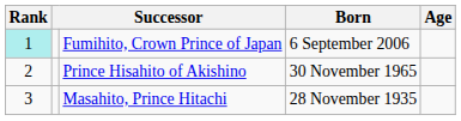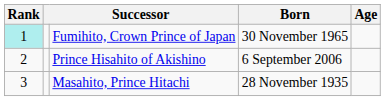Fumihito, Crown Prince of Japan | Born: 6 September 2006 -> 30 November 1965
Prince Hisahito of Akishino | Born: 30 November 1965 -> 6 September 2006
